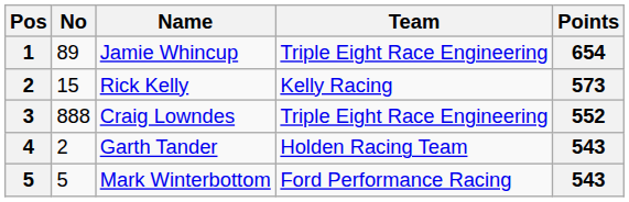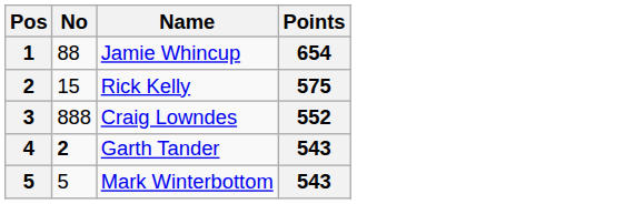- column: Team | Triple Eight Race Engineering | Kelly Racing | Triple Eight Race Engineering | Holden Racing Team | Ford Performance Racing
Jamie Whincup | No: 89 -> 88
Rick Kelly | Points: 573 -> 575
Garth Tander | No: normal -> bold
